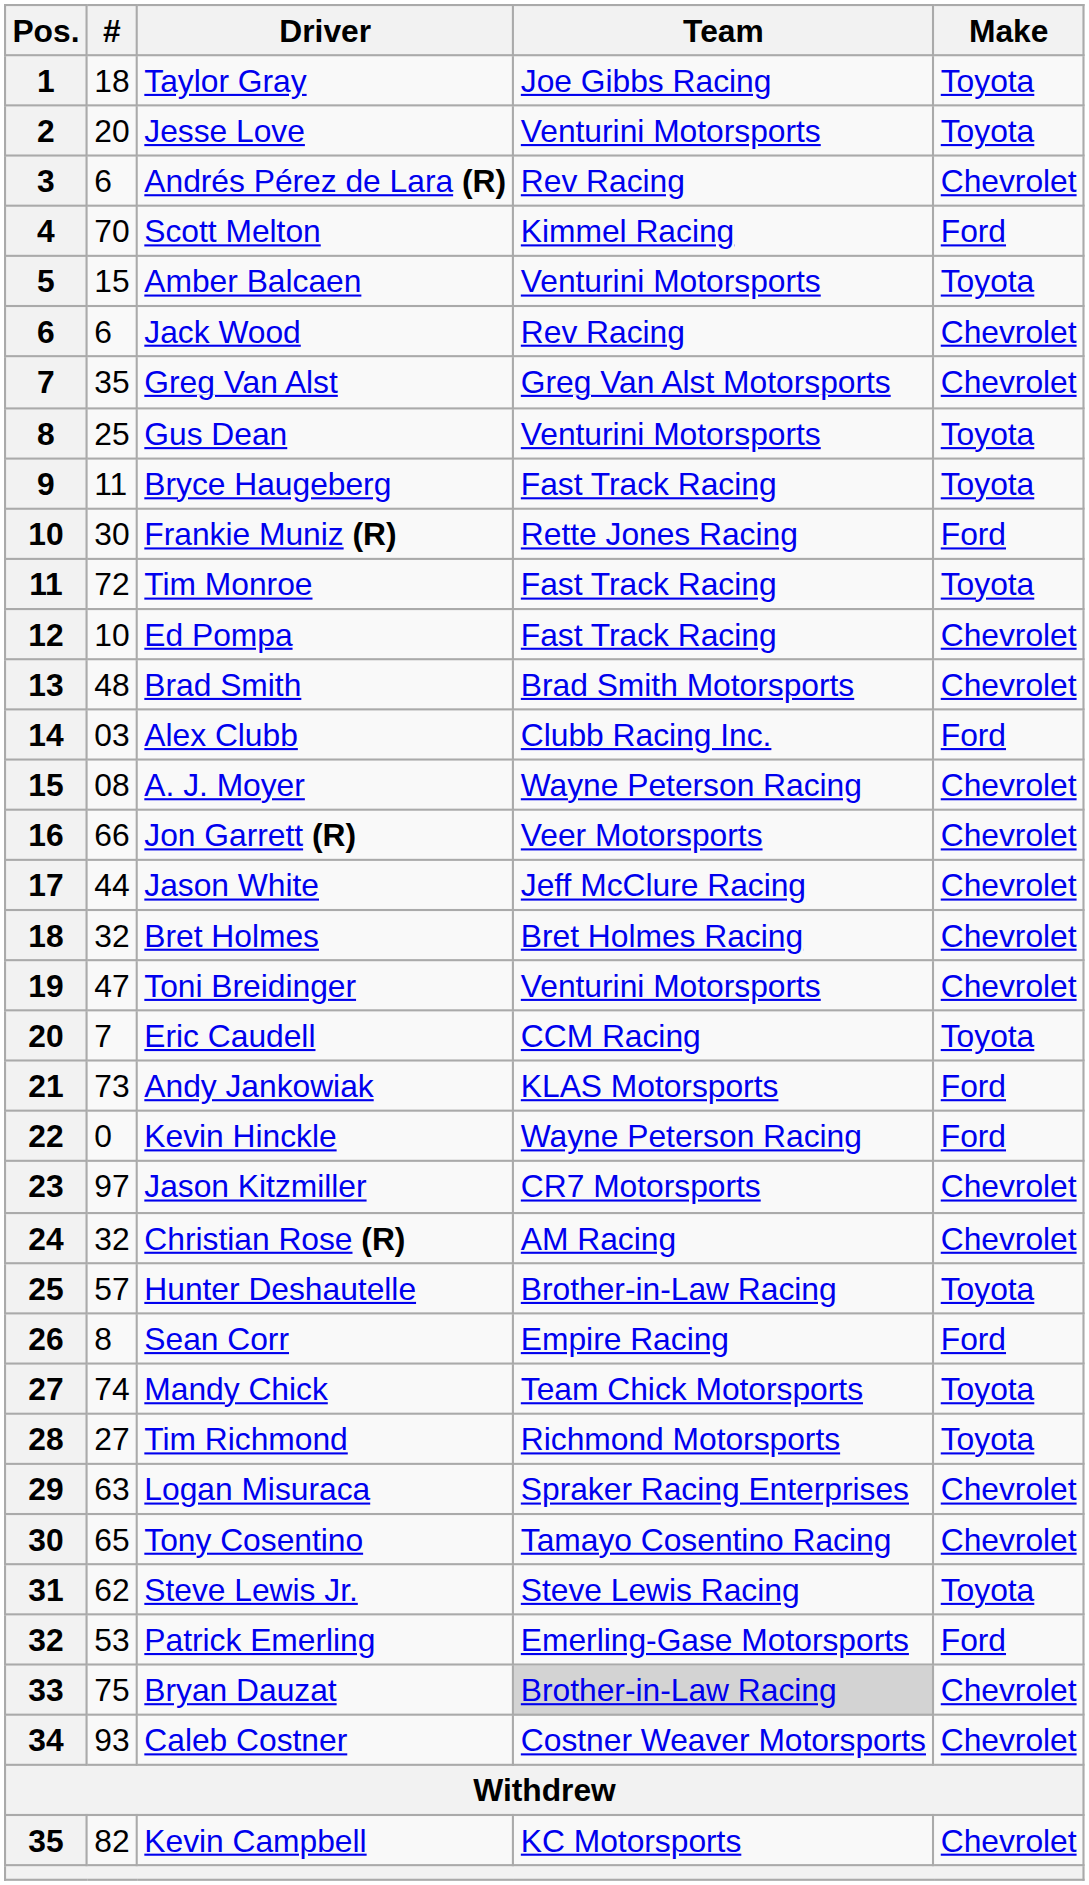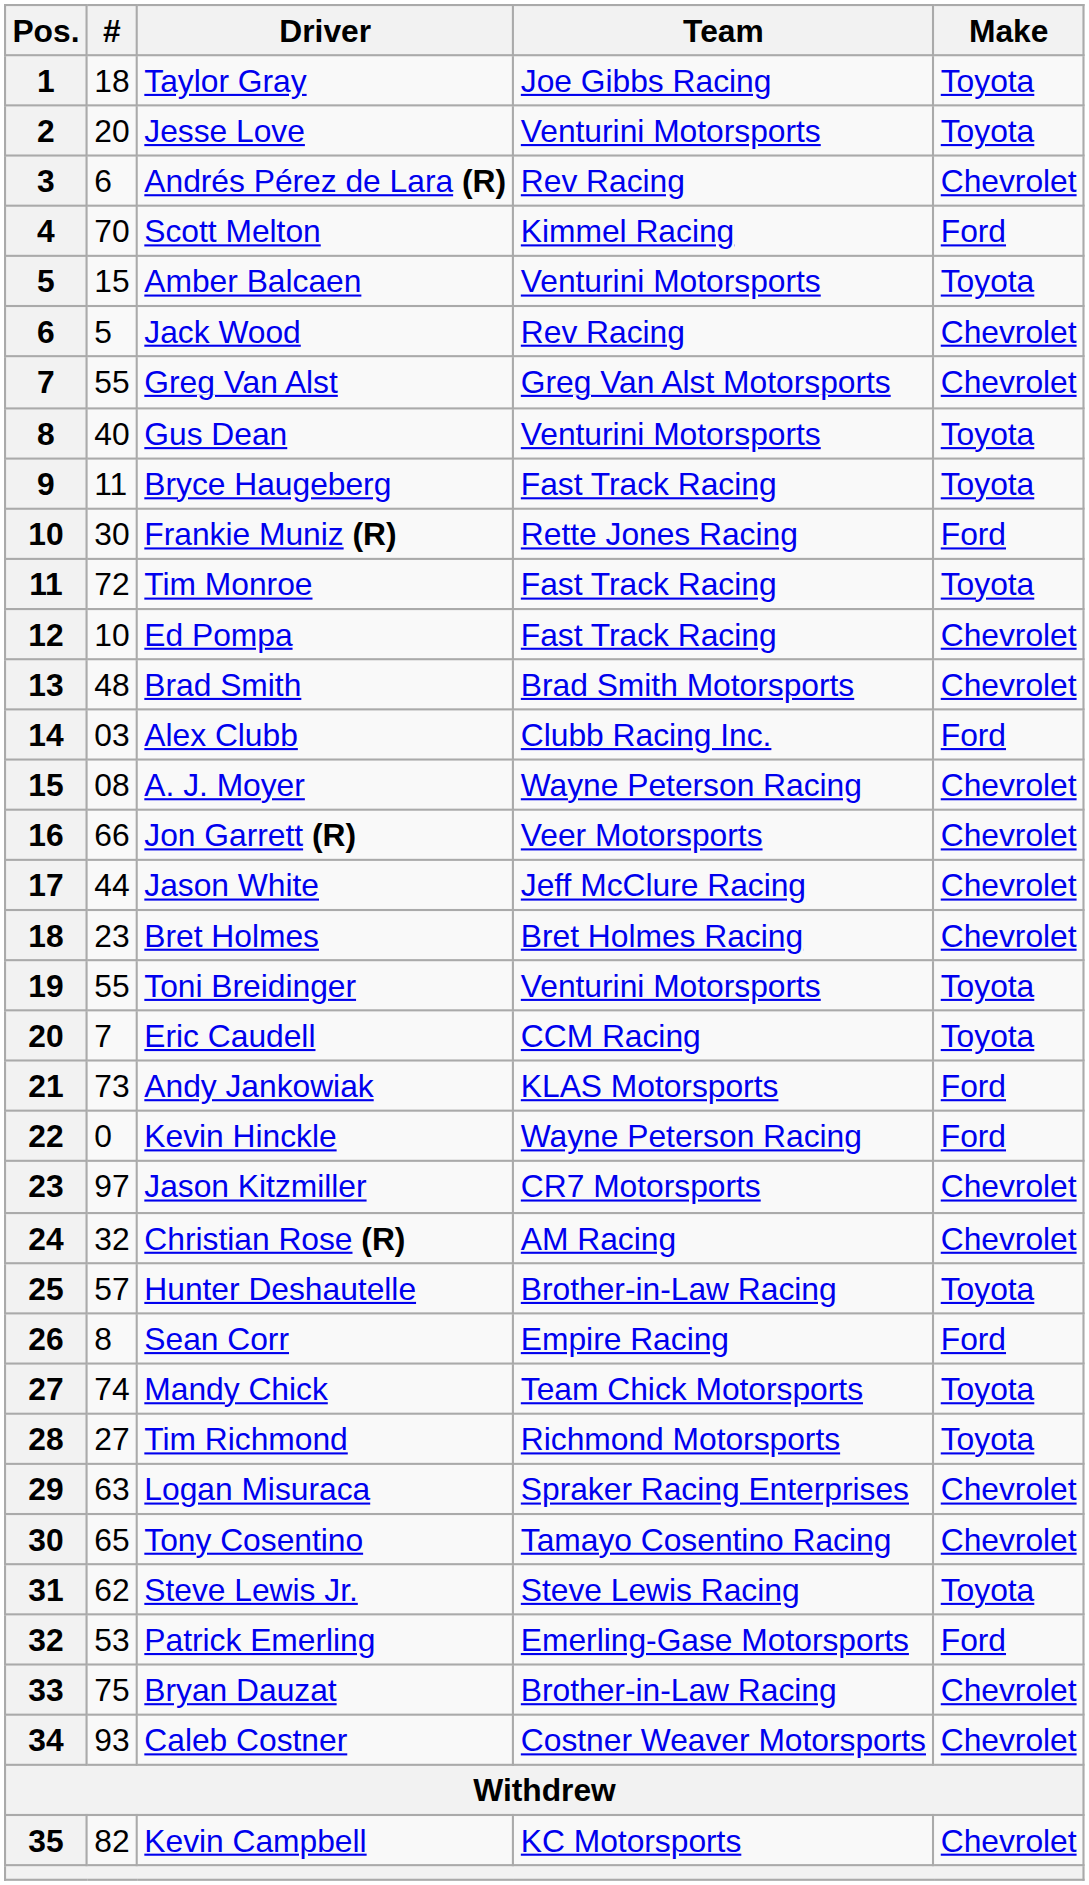Jack Wood | #: 6 -> 5
Greg Van Alst | #: 35 -> 55
Gus Dean | #: 25 -> 40
Bret Holmes | #: 32 -> 23
Toni Breidinger | #: 47 -> 55
Toni Breidinger | Make: Chevrolet -> Toyota
Bryan Dauzat | Team: lightgrey background -> no background
